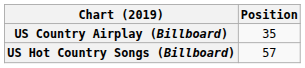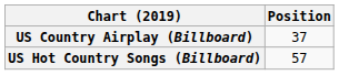US Country Airplay (Billboard) | Position: 35 -> 37
